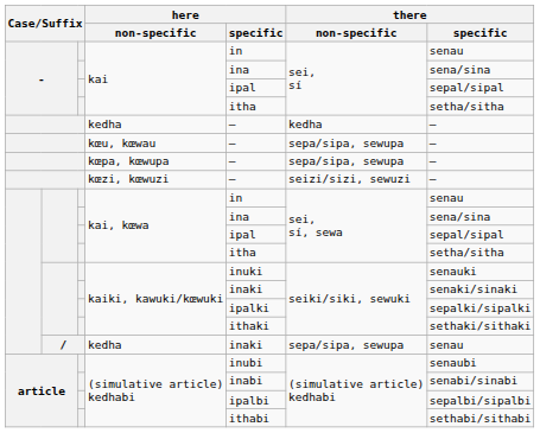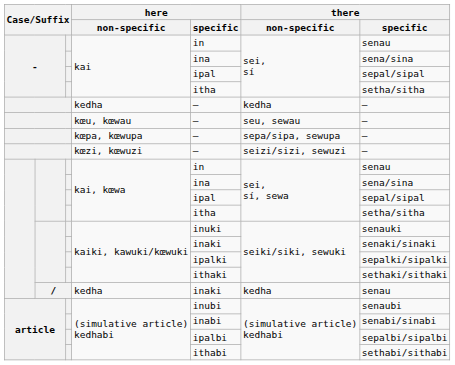kœu, kœwau | there / non-specific: sepa/sipa, sewupa -> seu, sewau
/ / kedha | there / non-specific: sepa/sipa, sewupa -> kedha
